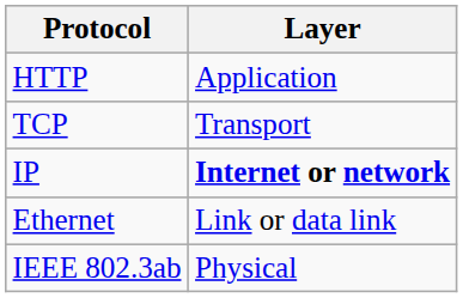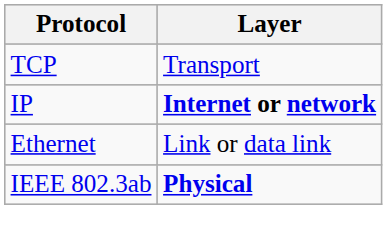- row: HTTP | Application
IEEE 802.3ab | Layer: normal -> bold
